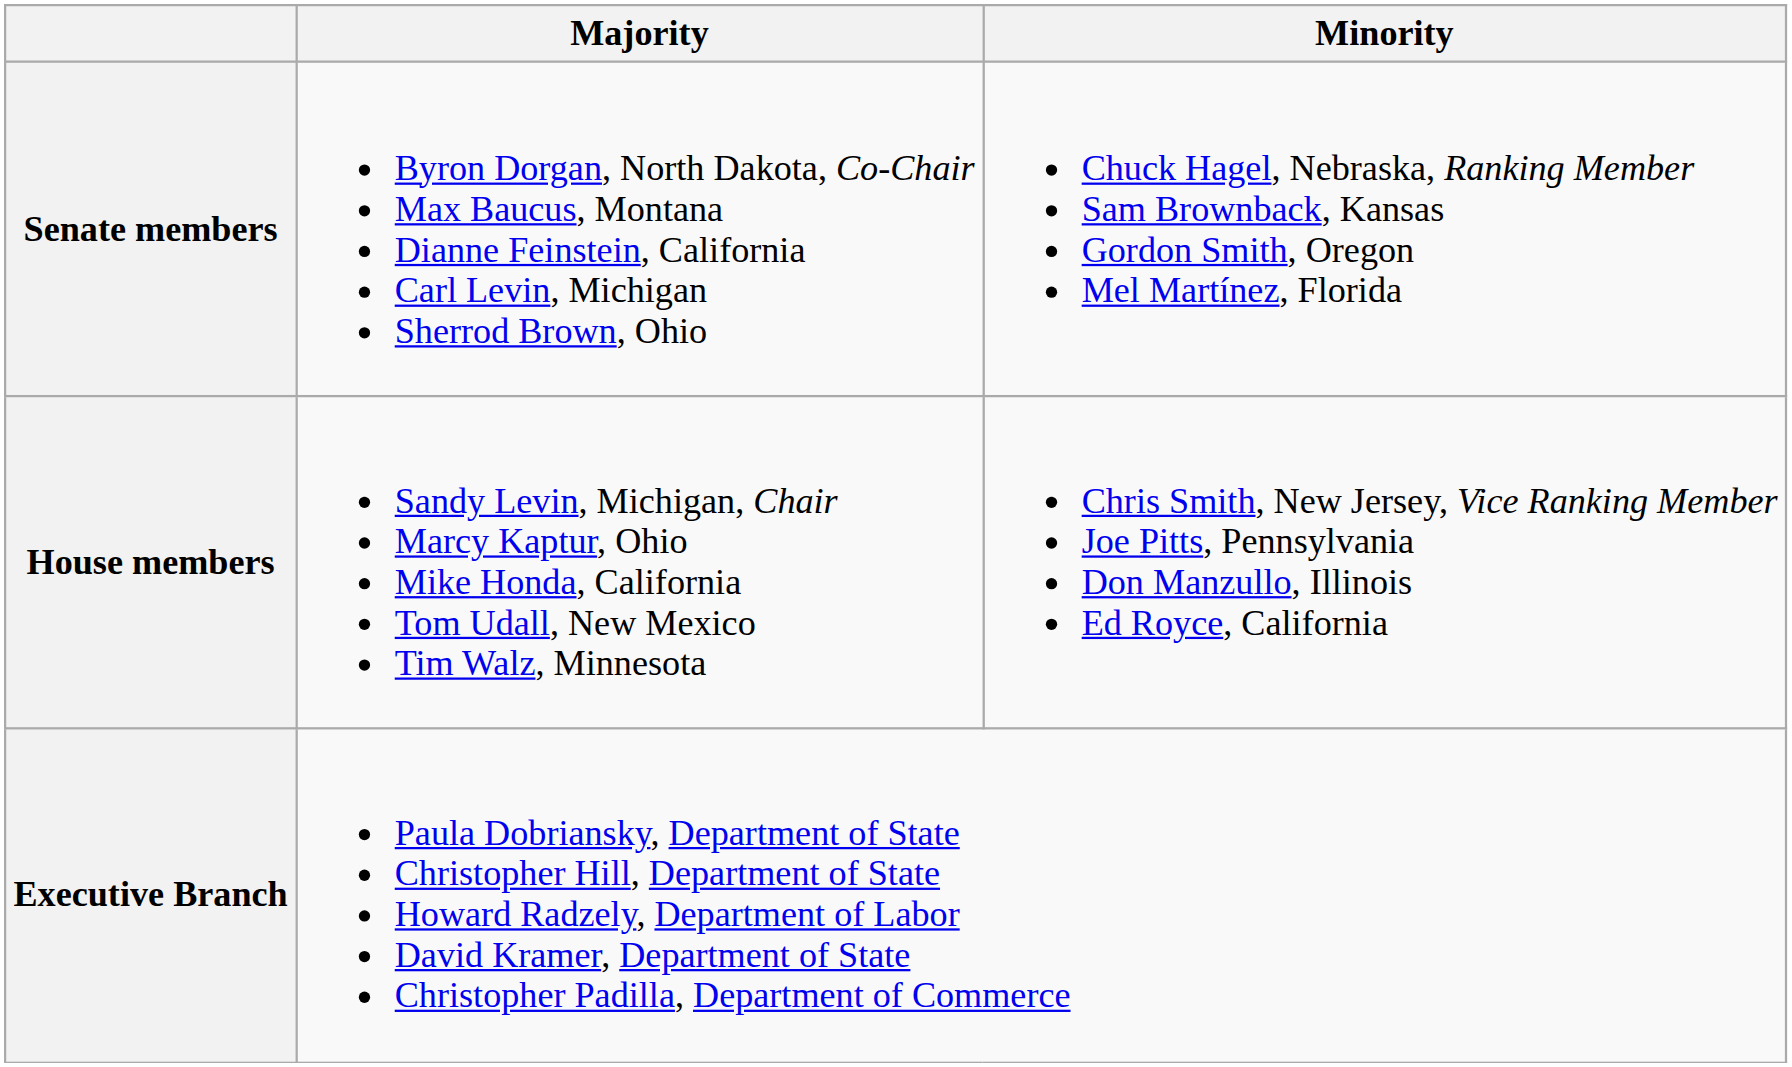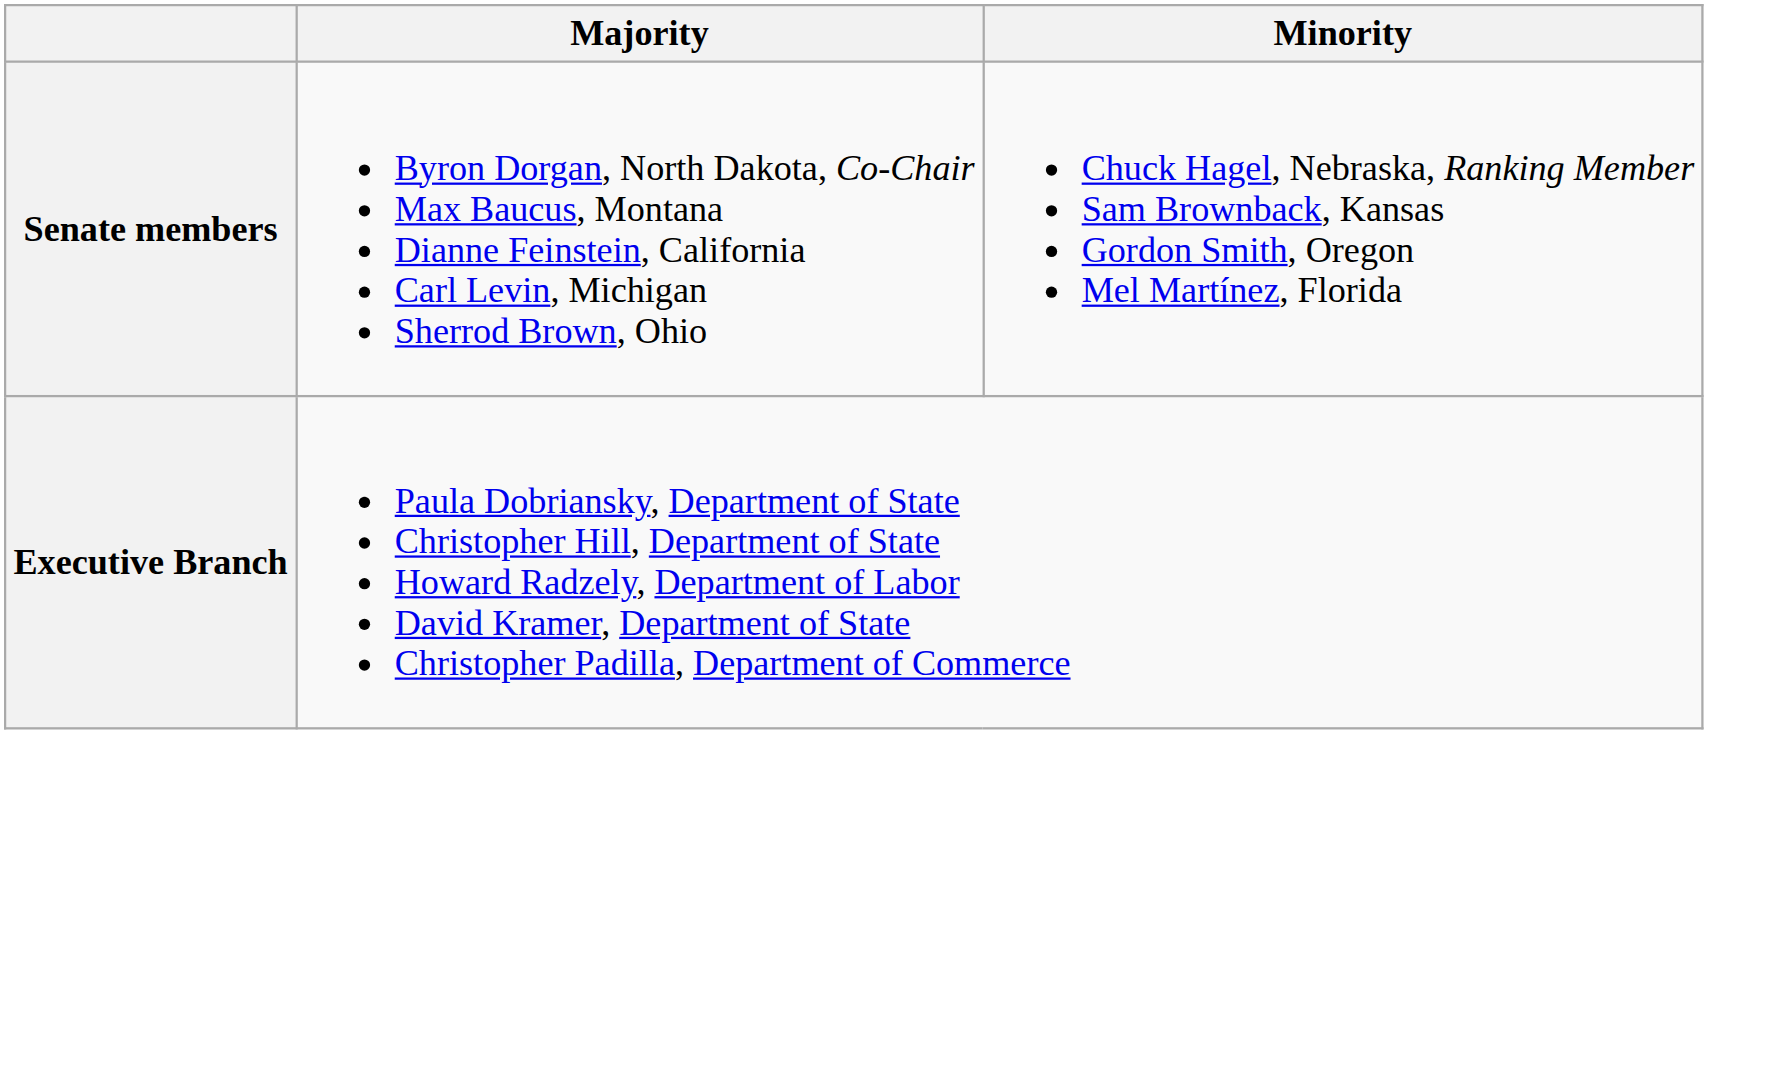- row: House members | Sandy Levin, Michigan, Chair Marcy Kaptur, Ohio Mike Honda, California Tom Udall, New Mexico Tim Walz, Minnesota | Chris Smith, New Jersey, Vice Ranking Member Joe Pitts, Pennsylvania Don Manzullo, Illinois Ed Royce, California
